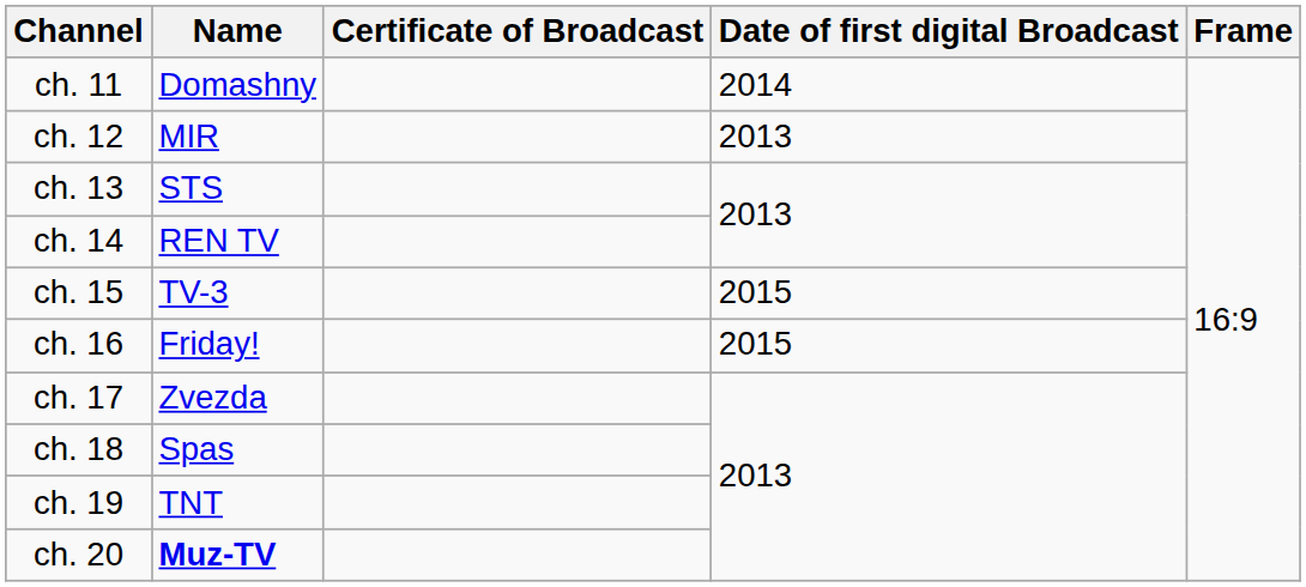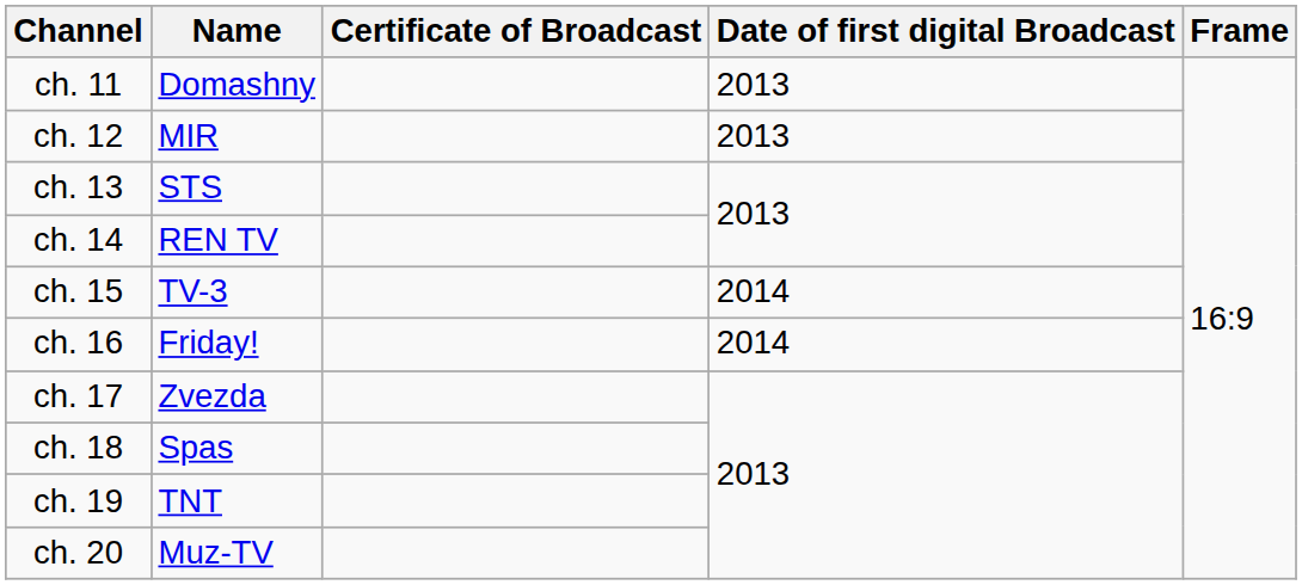ch. 11 | Date of first digital Broadcast: 2014 -> 2013
ch. 15 | Date of first digital Broadcast: 2015 -> 2014
ch. 16 | Date of first digital Broadcast: 2015 -> 2014
ch. 20 | Name: bold -> normal
